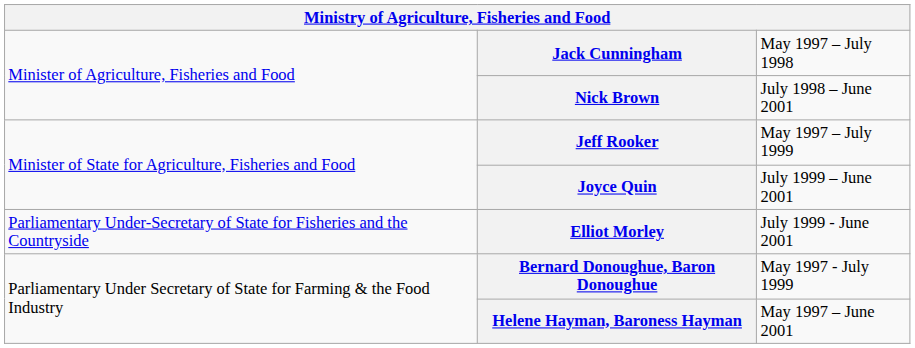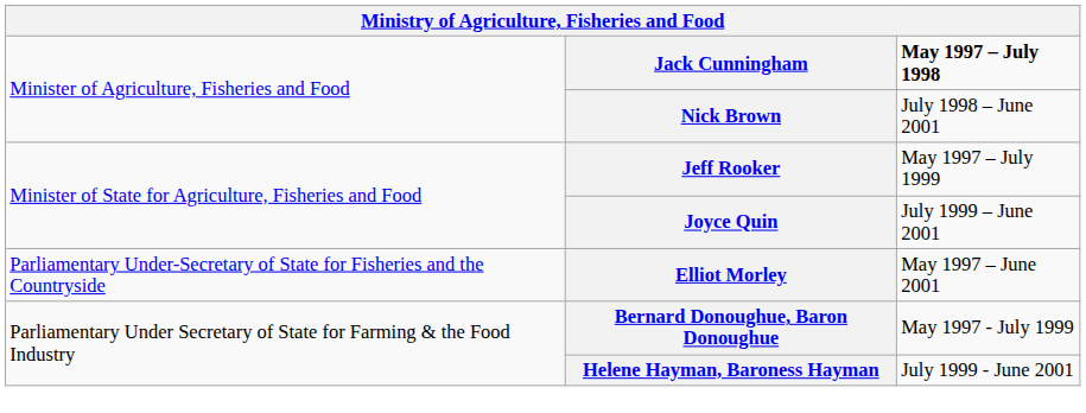Jack Cunningham | column 3: normal -> bold
Elliot Morley | column 3: July 1999 - June 2001 -> May 1997 – June 2001
Helene Hayman, Baroness Hayman | column 3: May 1997 – June 2001 -> July 1999 - June 2001
